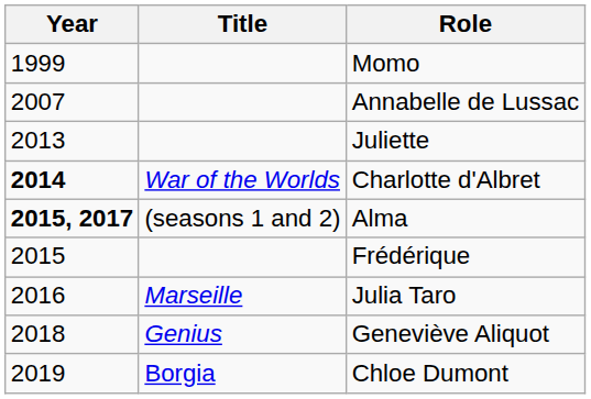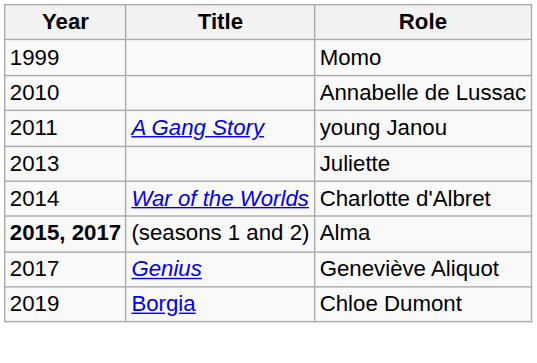Annabelle de Lussac | Year: 2007 -> 2010
+ row: 2011 | A Gang Story | young Janou
Charlotte d'Albret | Year: bold -> normal
- row: 2015 | Frédérique
- row: 2016 | Marseille | Julia Taro
Geneviève Aliquot | Year: 2018 -> 2017
